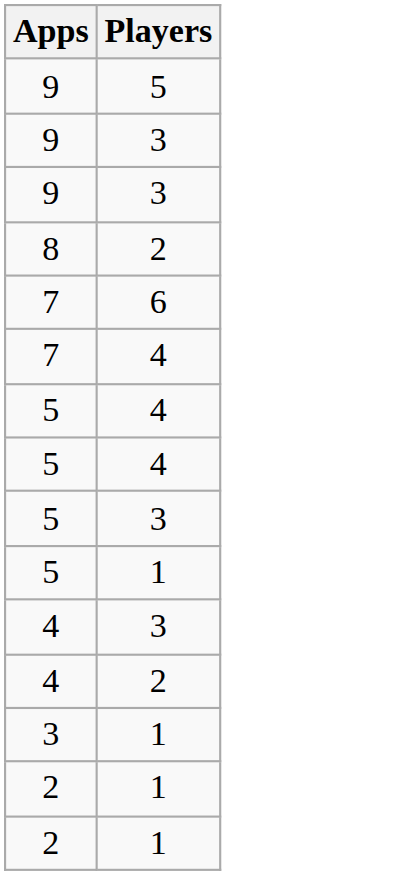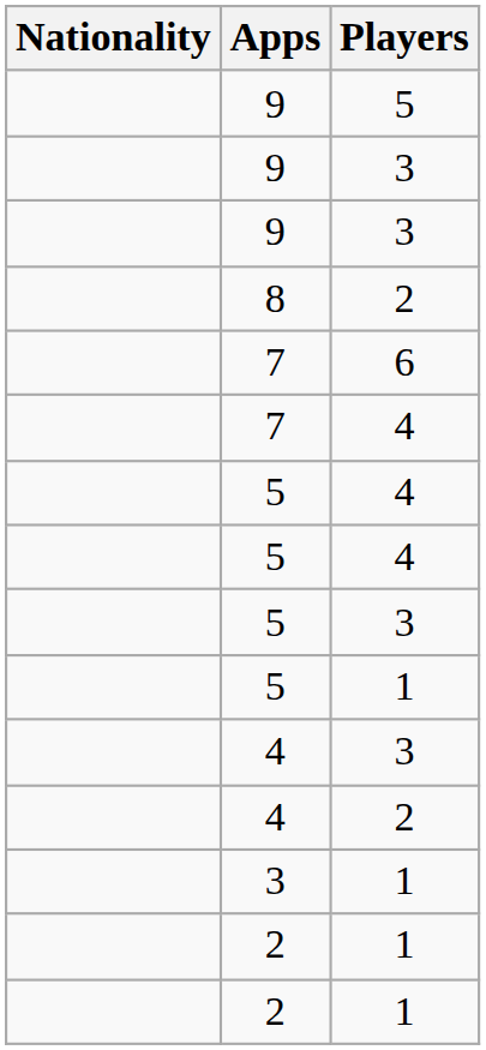+ column: Nationality
